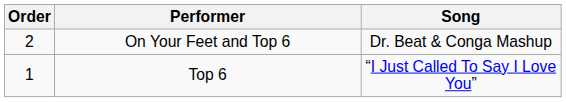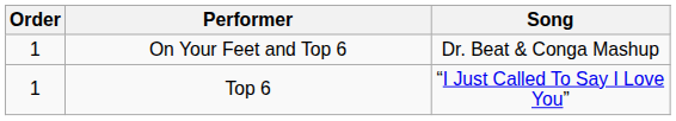On Your Feet and Top 6 | Order: 2 -> 1
